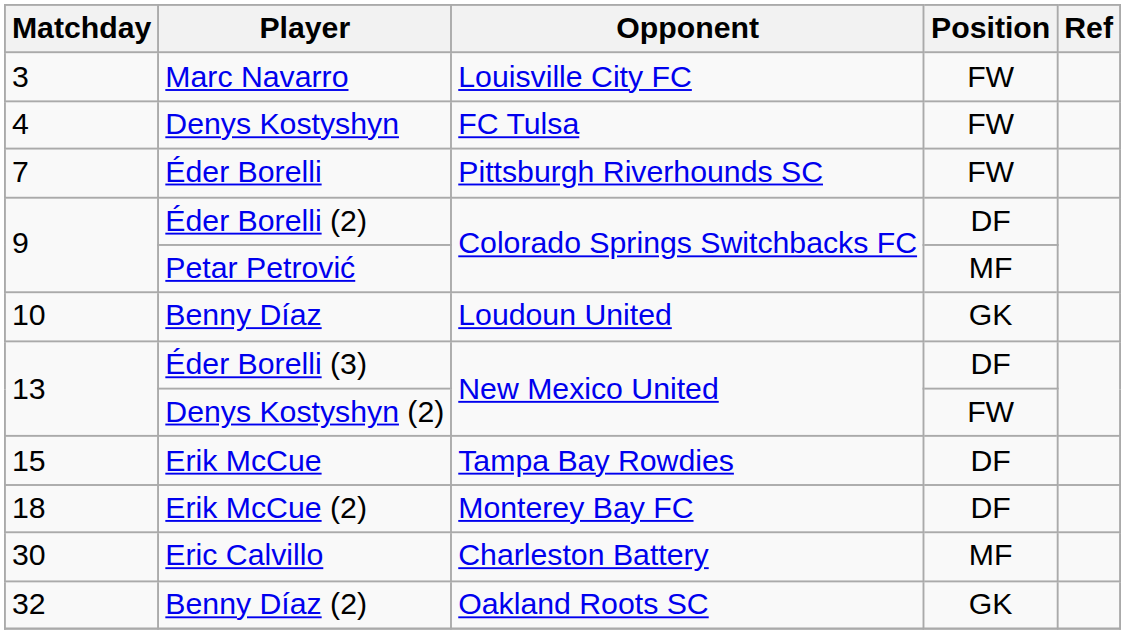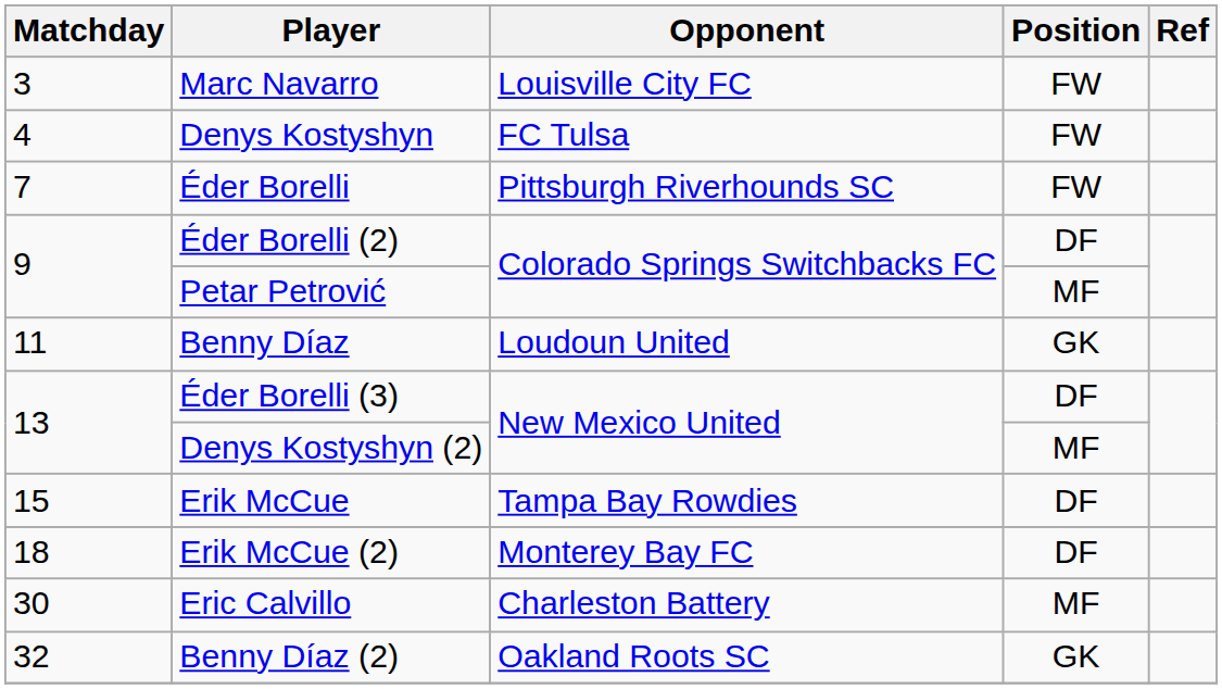Benny Díaz | Matchday: 10 -> 11
Denys Kostyshyn (2) | Position: FW -> MF
